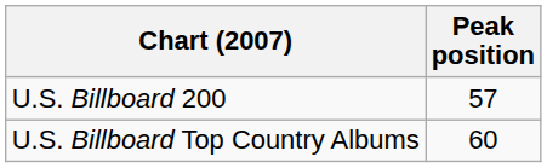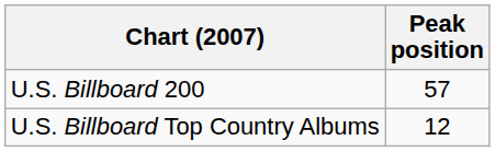U.S. Billboard Top Country Albums | Peak position: 60 -> 12
